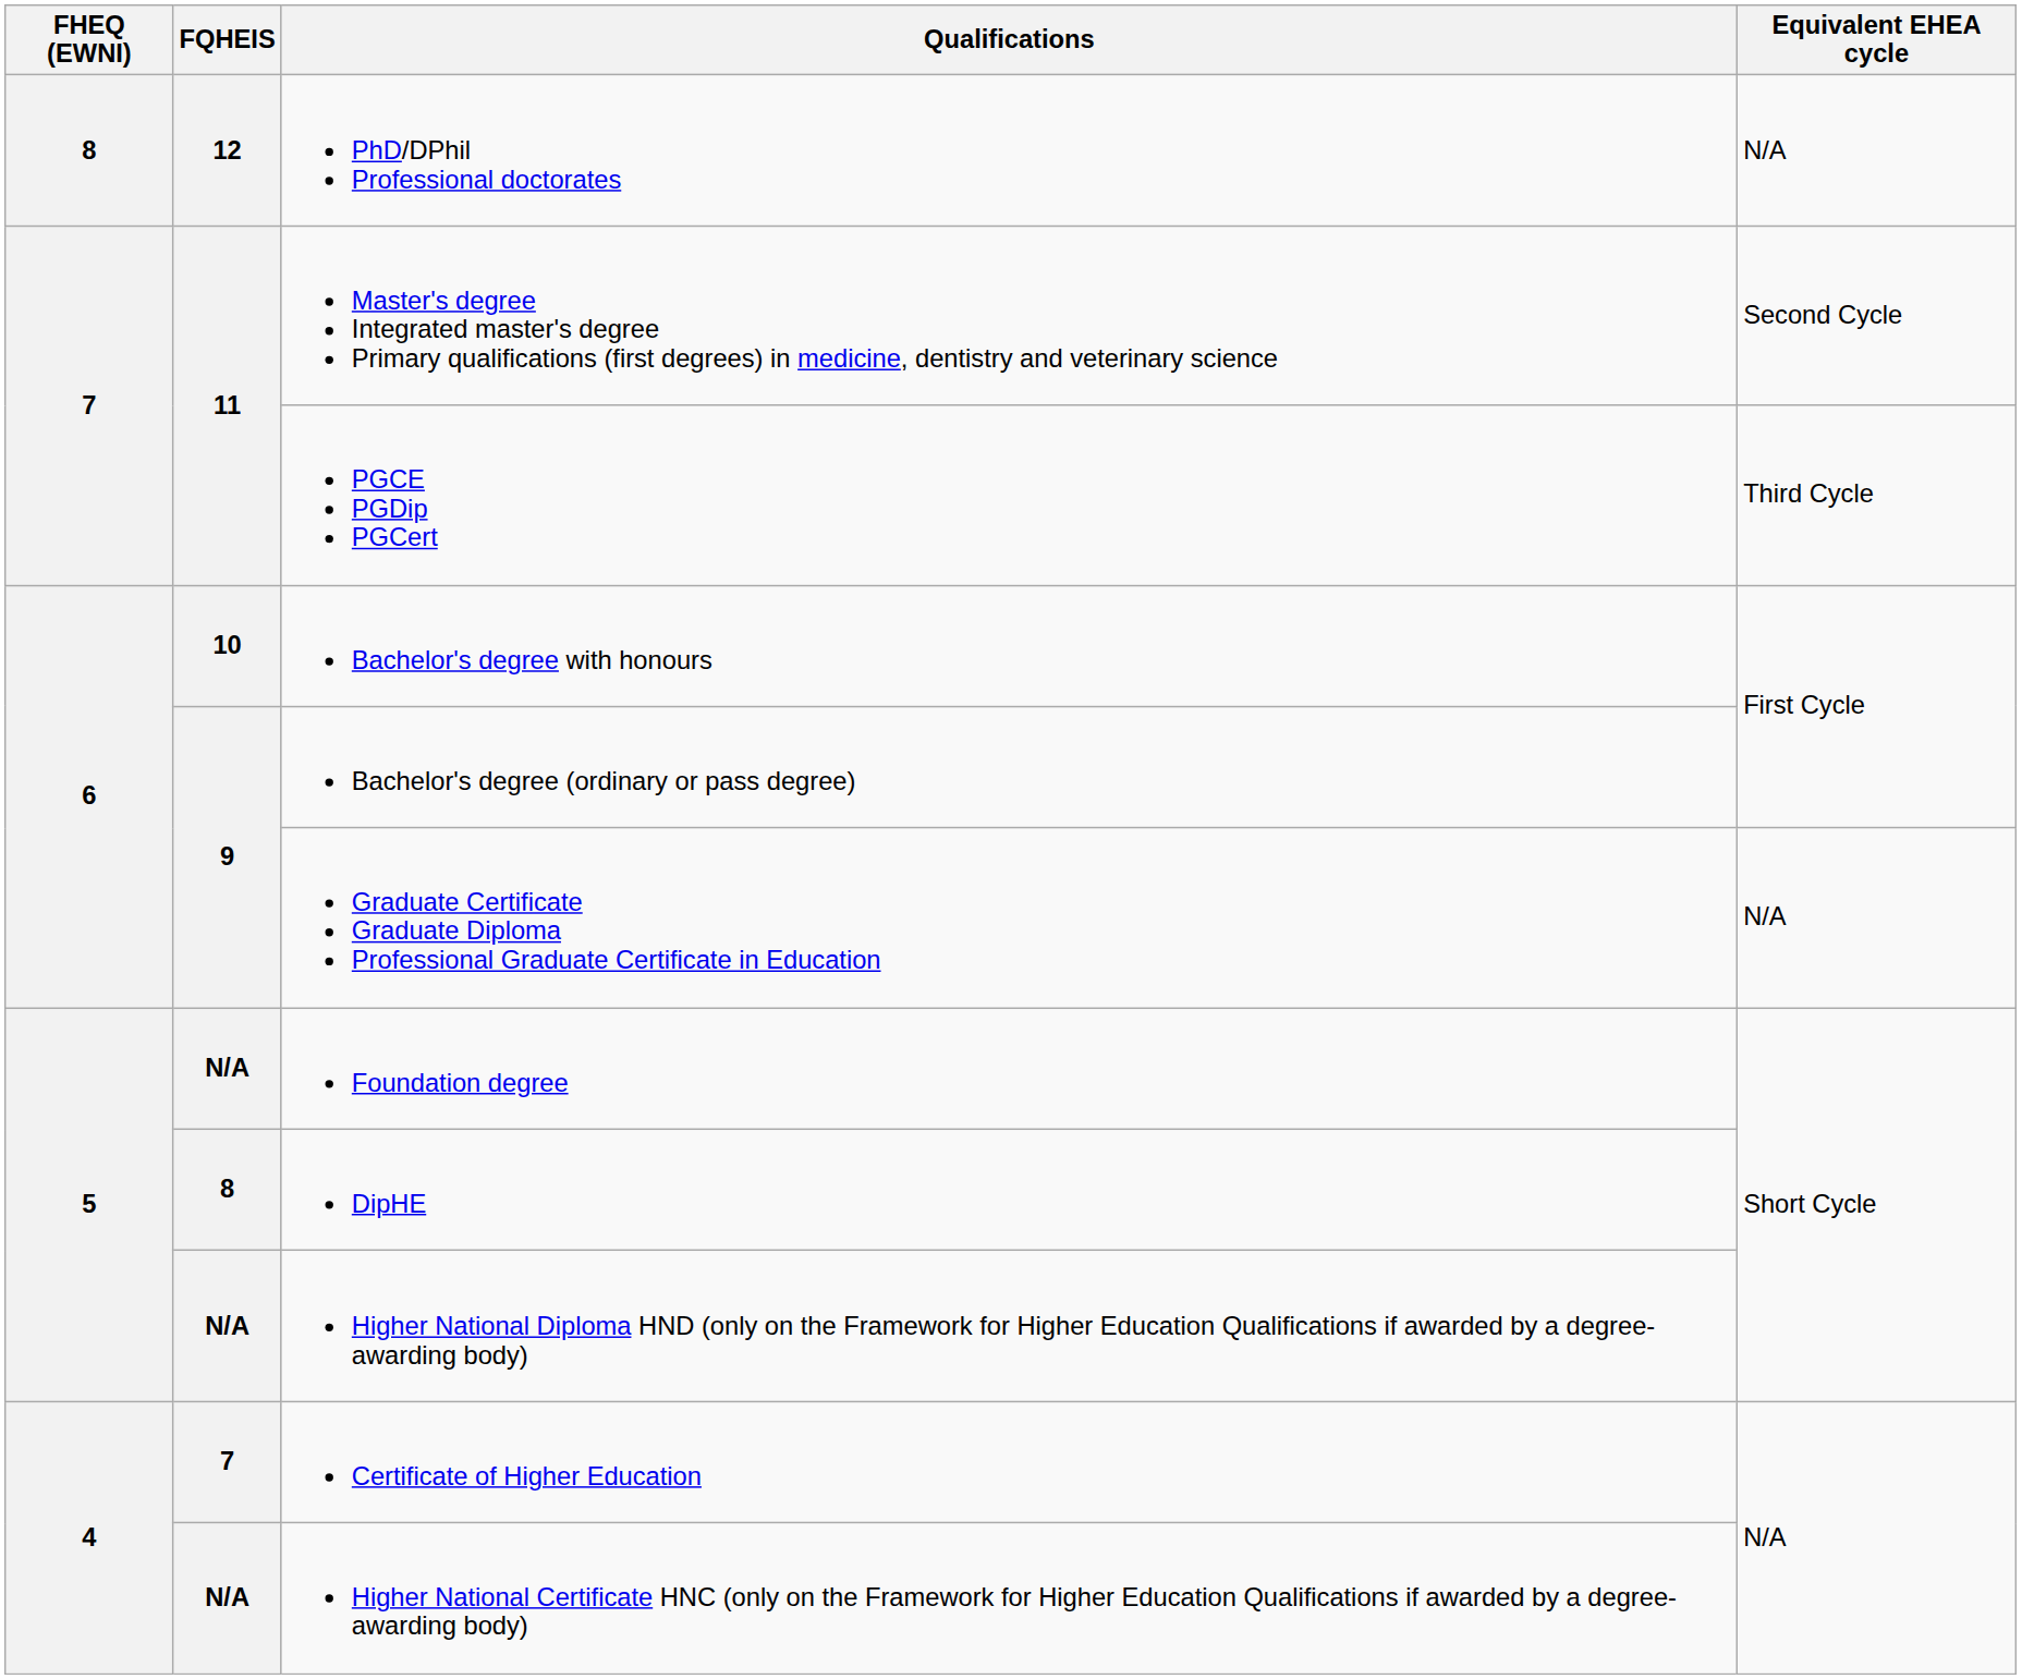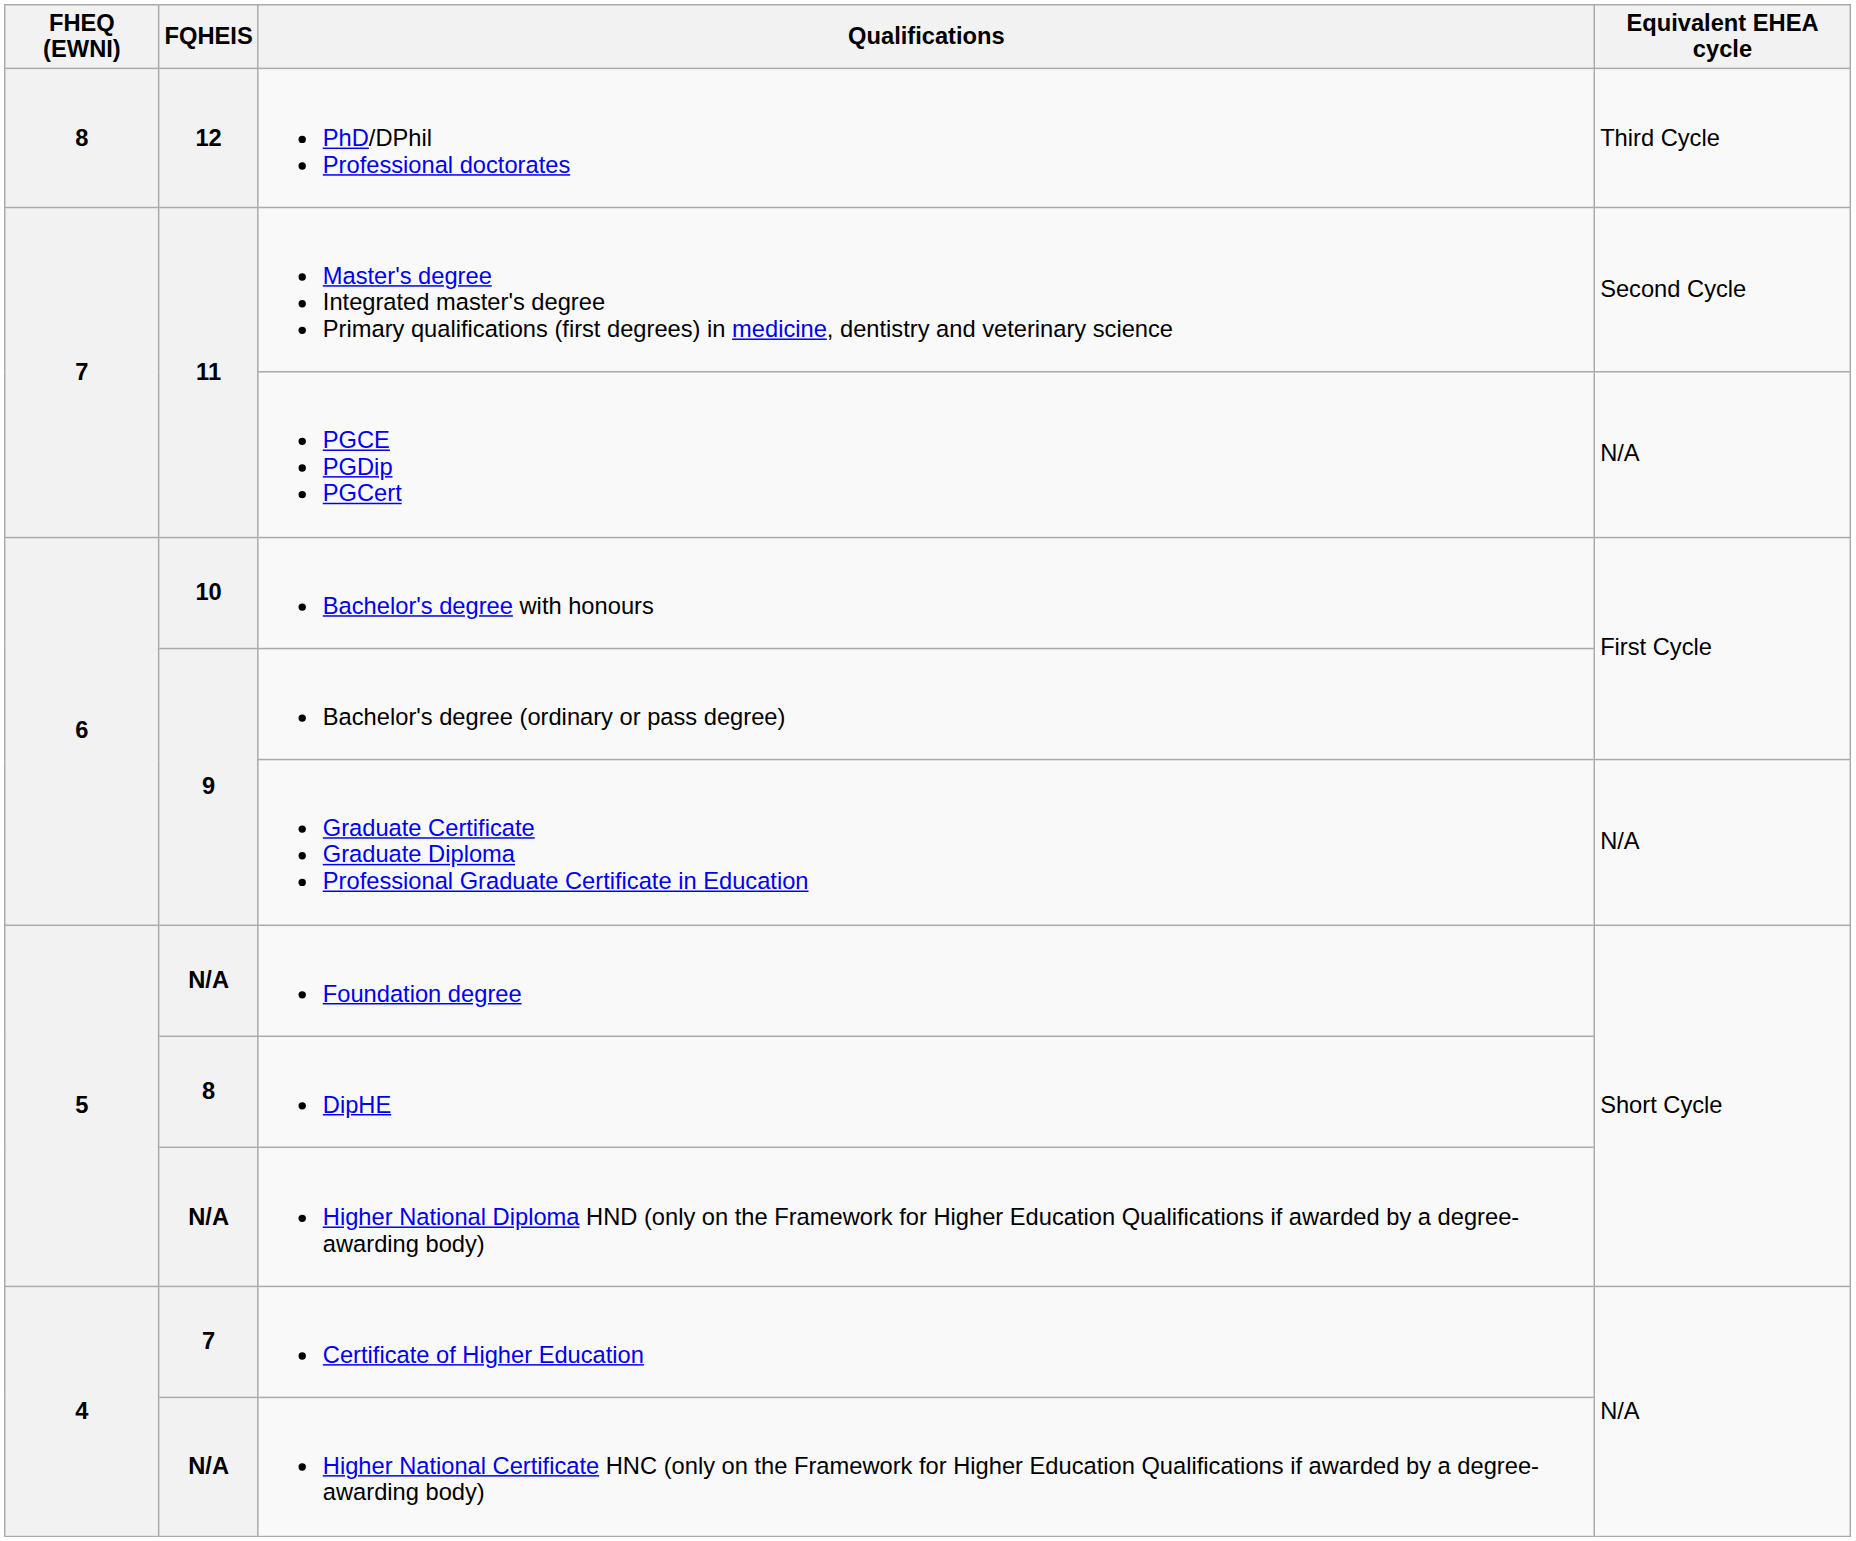PhD/DPhil Professional doctorates | Equivalent EHEA cycle: N/A -> Third Cycle
PGCE PGDip PGCert | Equivalent EHEA cycle: Third Cycle -> N/A
